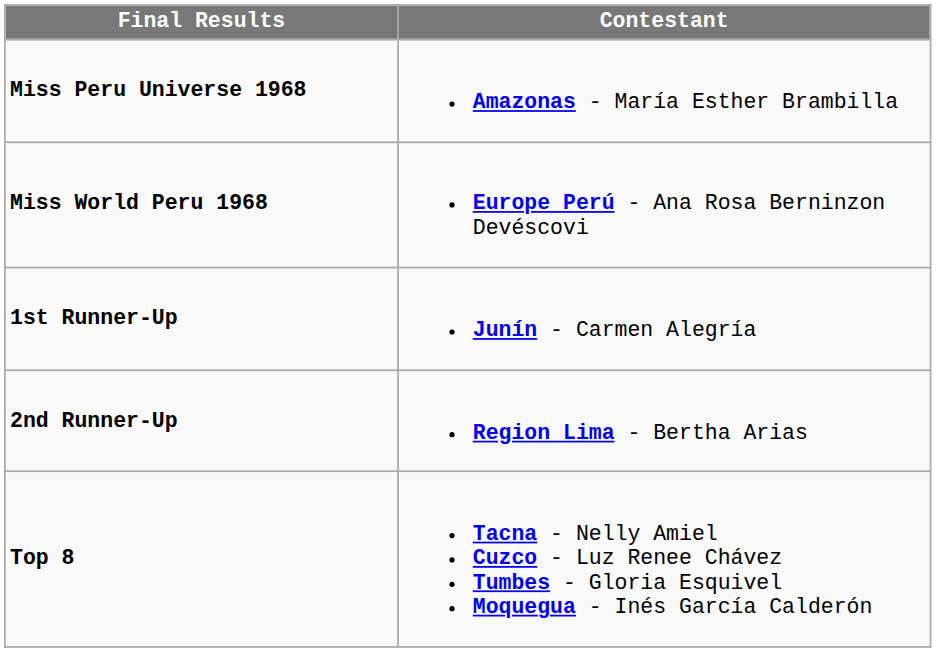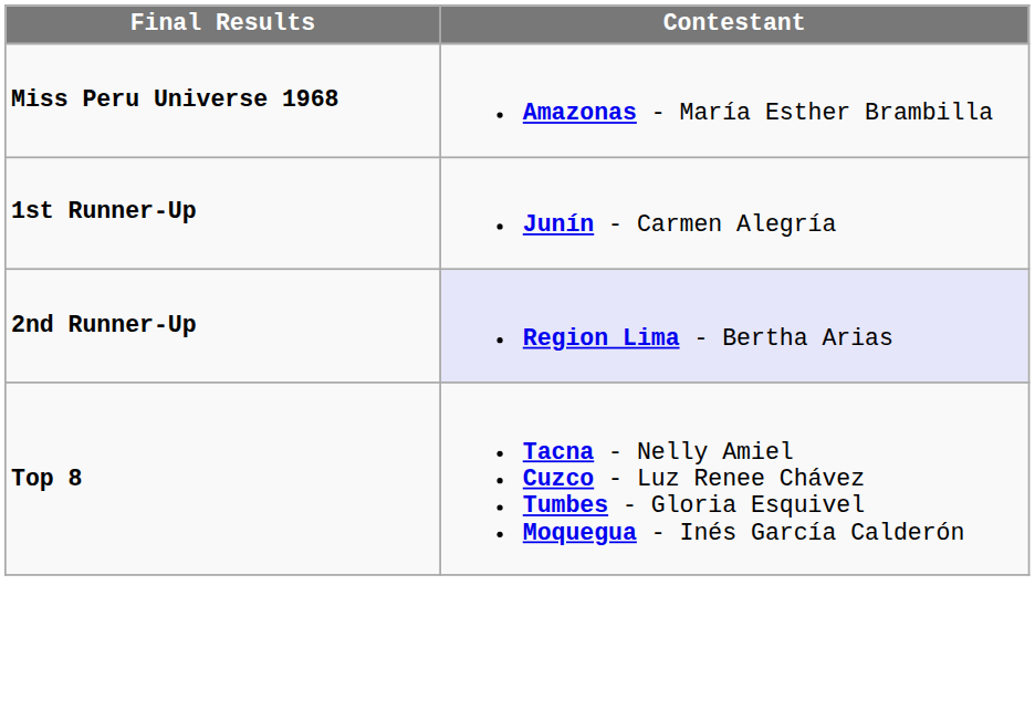- row: Miss World Peru 1968 | Europe Perú - Ana Rosa Berninzon Devéscovi
2nd Runner-Up | Contestant: no background -> lavender background
